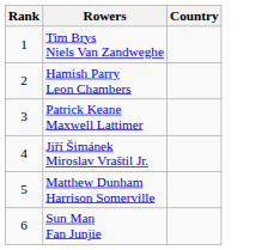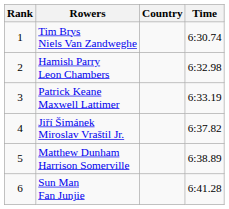+ column: Time | 6:30.74 | 6:32.98 | 6:33.19 | 6:37.82 | 6:38.89 | 6:41.28
